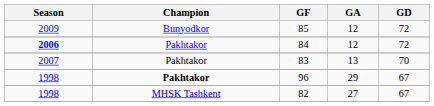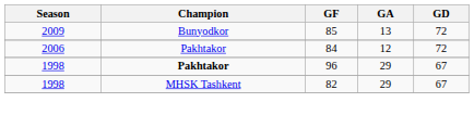85 | GA: 12 -> 13
84 | Season: bold -> normal
- row: 2007 | Pakhtakor | 83 | 13 | 70
82 | GA: 27 -> 29
